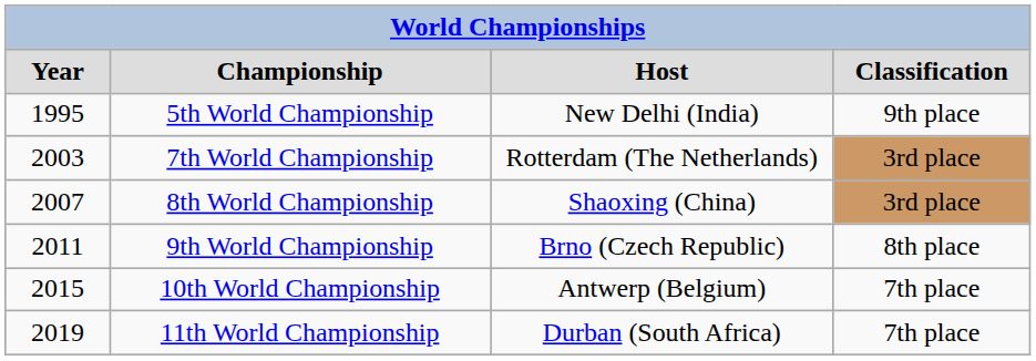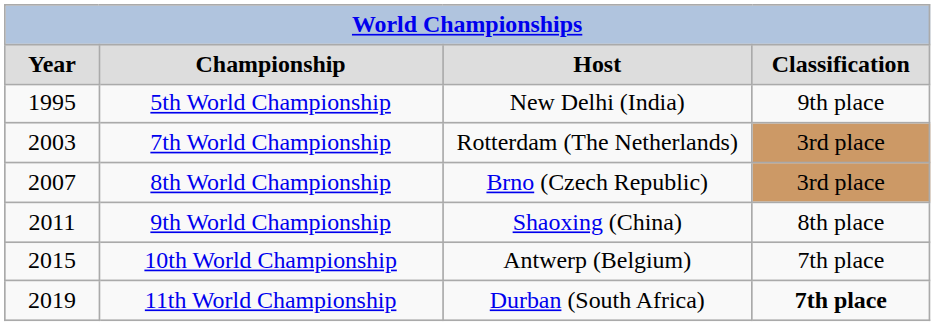8th World Championship | column 3: Shaoxing (China) -> Brno (Czech Republic)
9th World Championship | column 3: Brno (Czech Republic) -> Shaoxing (China)
11th World Championship | column 4: normal -> bold
